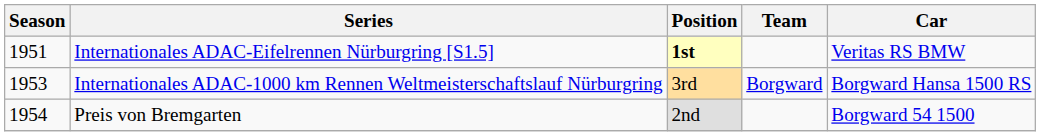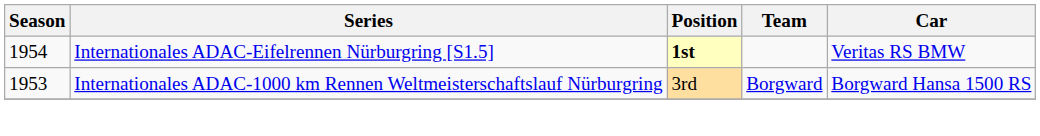Internationales ADAC-Eifelrennen Nürburgring [S1.5] | Season: 1951 -> 1954
- row: 1954 | Preis von Bremgarten | 2nd | Borgward 54 1500
